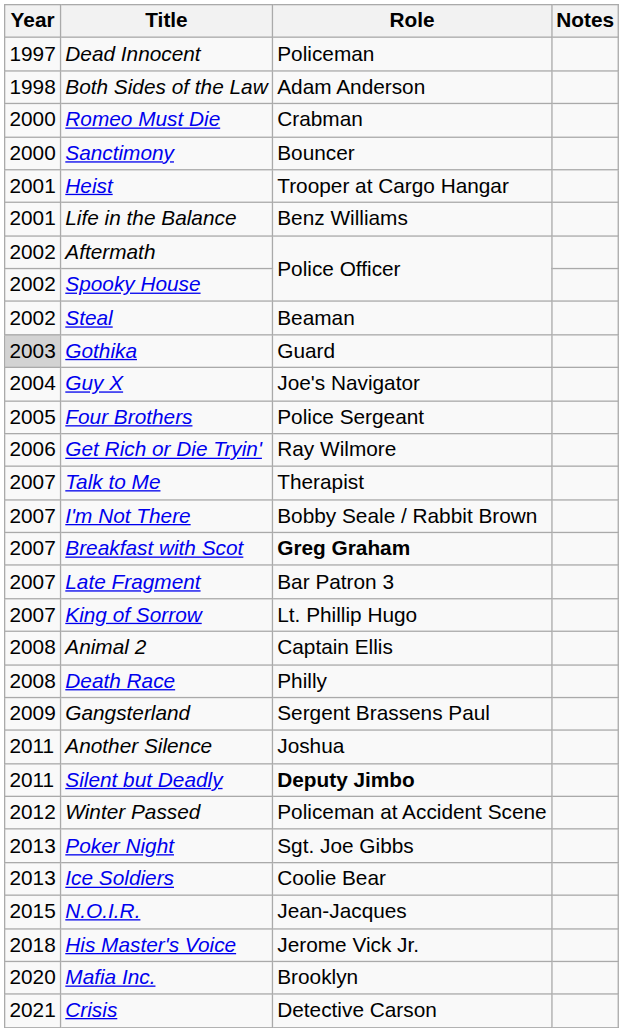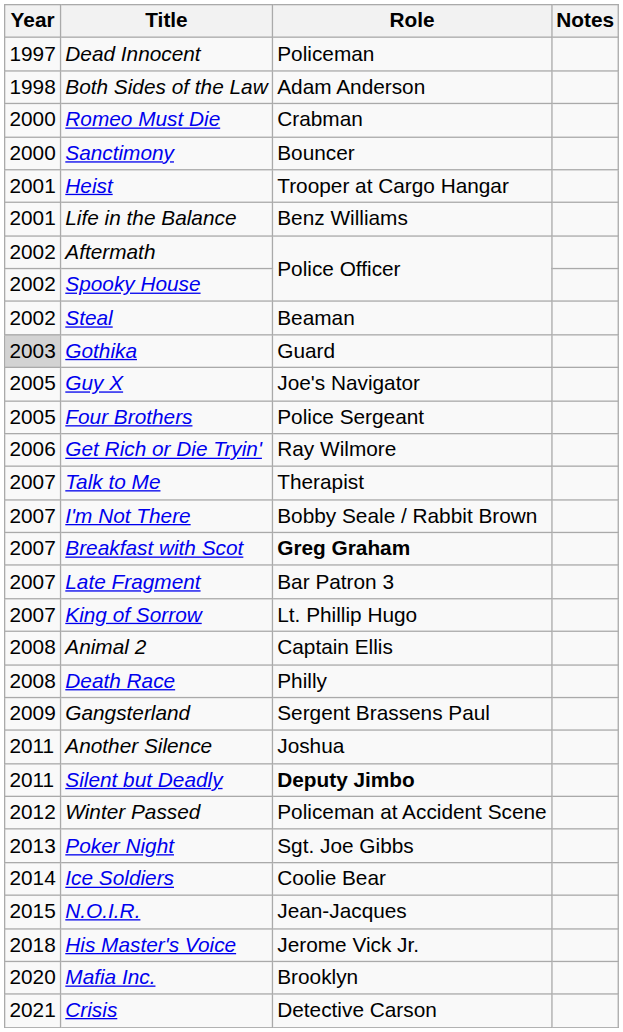Guy X | Year: 2004 -> 2005
Ice Soldiers | Year: 2013 -> 2014
